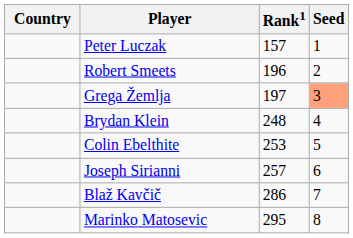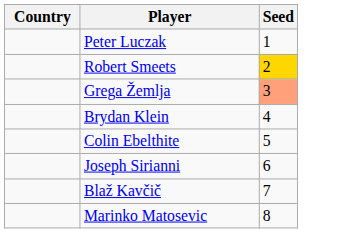- column: Rank1 | 157 | 196 | 197 | 248 | 253 | 257 | 286 | 295
Robert Smeets | Seed: no background -> gold background
